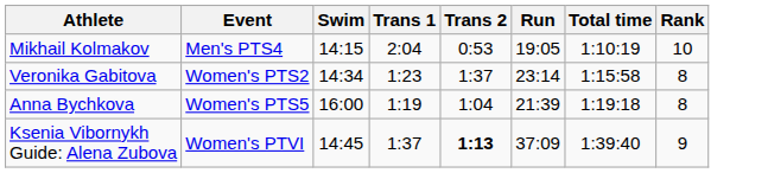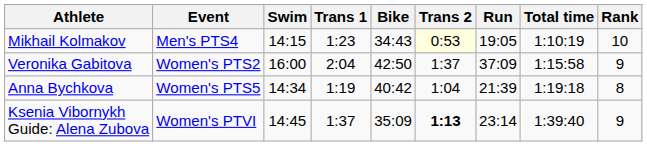+ column: Bike | 34:43 | 42:50 | 40:42 | 35:09
Mikhail Kolmakov | Trans 1: 2:04 -> 1:23
Mikhail Kolmakov | Trans 2: no background -> lightyellow background
Veronika Gabitova | Swim: 14:34 -> 16:00
Veronika Gabitova | Trans 1: 1:23 -> 2:04
Veronika Gabitova | Run: 23:14 -> 37:09
Veronika Gabitova | Rank: 8 -> 9
Anna Bychkova | Swim: 16:00 -> 14:34
Ksenia Vibornykh Guide: Alena Zubova | Run: 37:09 -> 23:14
